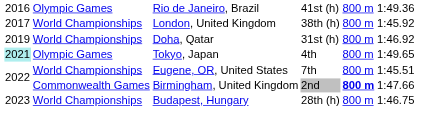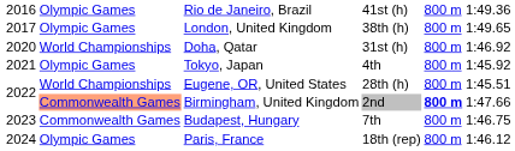London, United Kingdom | column 2: World Championships -> Olympic Games
London, United Kingdom | column 6: 1:45.92 -> 1:49.65
Doha, Qatar | column 1: 2019 -> 2020
Tokyo, Japan | column 1: paleturquoise background -> no background
Tokyo, Japan | column 6: 1:49.65 -> 1:45.92
Eugene, OR, United States | column 4: 7th -> 28th (h)
Birmingham, United Kingdom | column 2: no background -> lightsalmon background
Budapest, Hungary | column 2: World Championships -> Commonwealth Games
Budapest, Hungary | column 4: 28th (h) -> 7th
+ row: 2024 | Olympic Games | Paris, France | 18th (rep) | 800 m | 1:46.12
